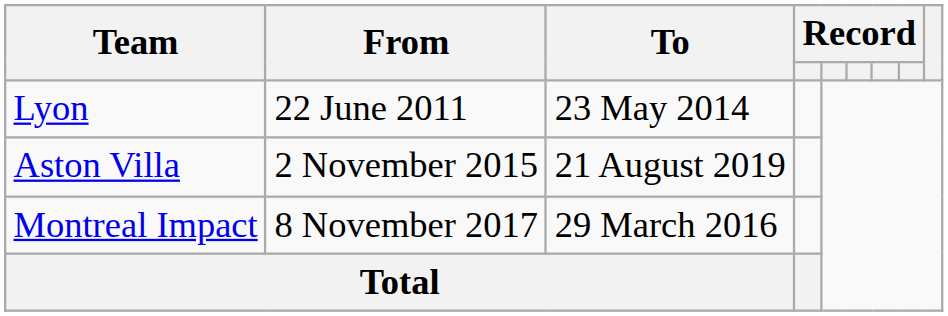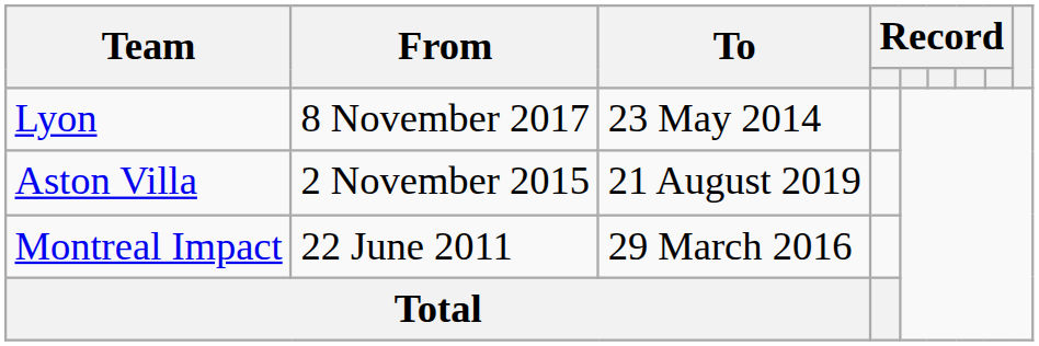Lyon | From: 22 June 2011 -> 8 November 2017
Montreal Impact | From: 8 November 2017 -> 22 June 2011
